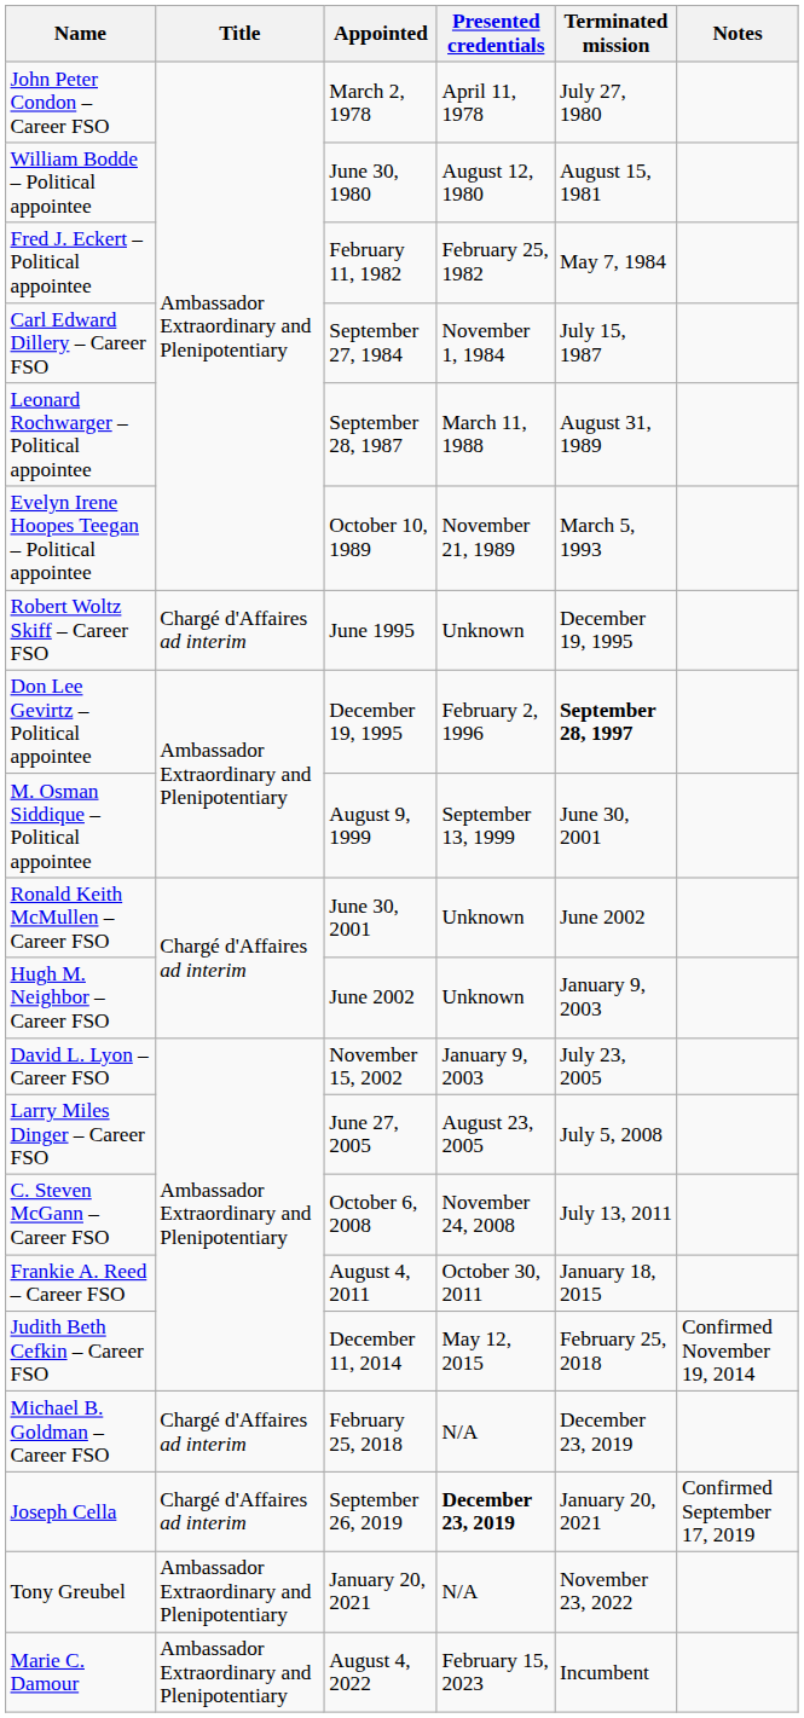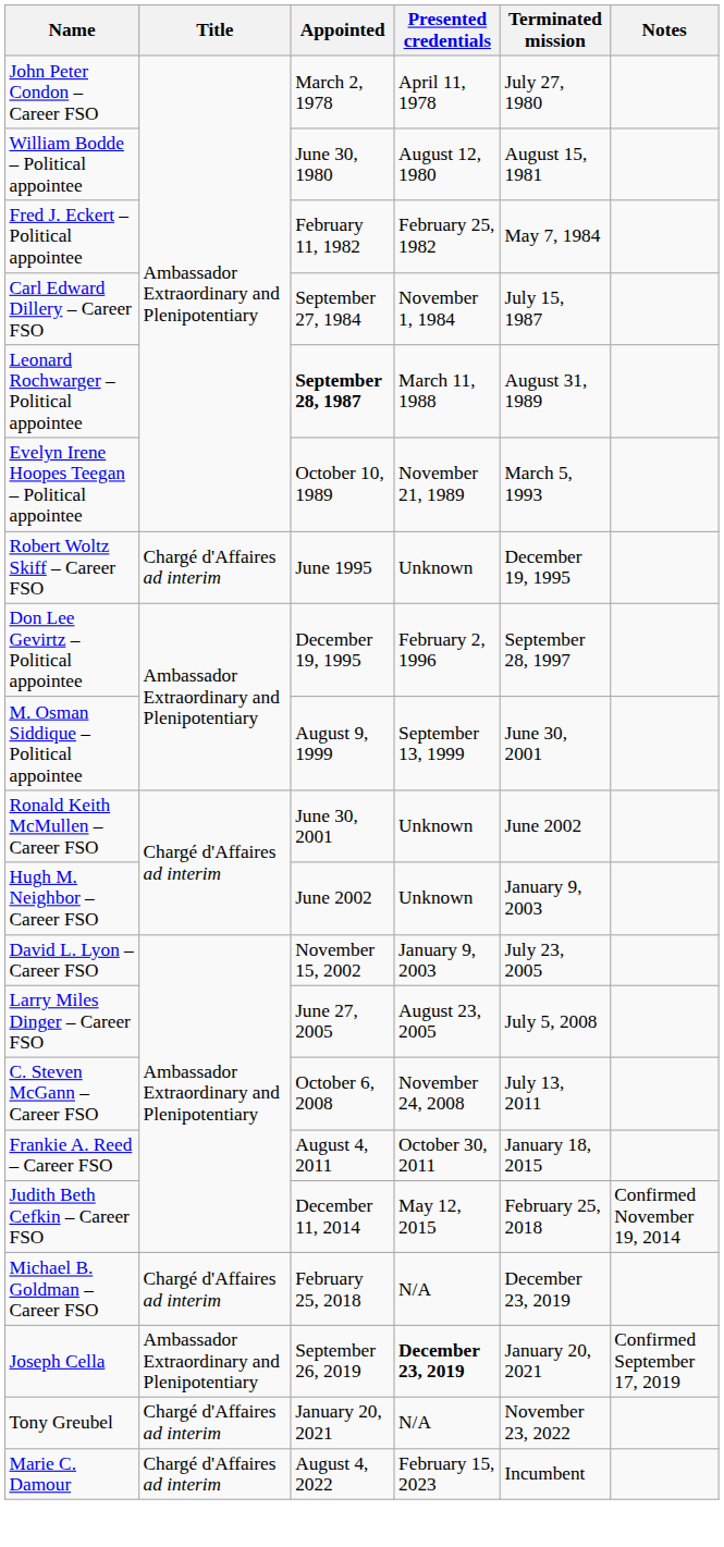Leonard Rochwarger – Political appointee | Appointed: normal -> bold
Don Lee Gevirtz – Political appointee | Terminated mission: bold -> normal
Joseph Cella | Title: Chargé d'Affaires ad interim -> Ambassador Extraordinary and Plenipotentiary
Tony Greubel | Title: Ambassador Extraordinary and Plenipotentiary -> Chargé d'Affaires ad interim
Marie C. Damour | Title: Ambassador Extraordinary and Plenipotentiary -> Chargé d'Affaires ad interim
